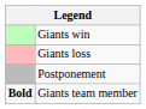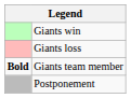rows swapped: Postponement <-> Giants team member
